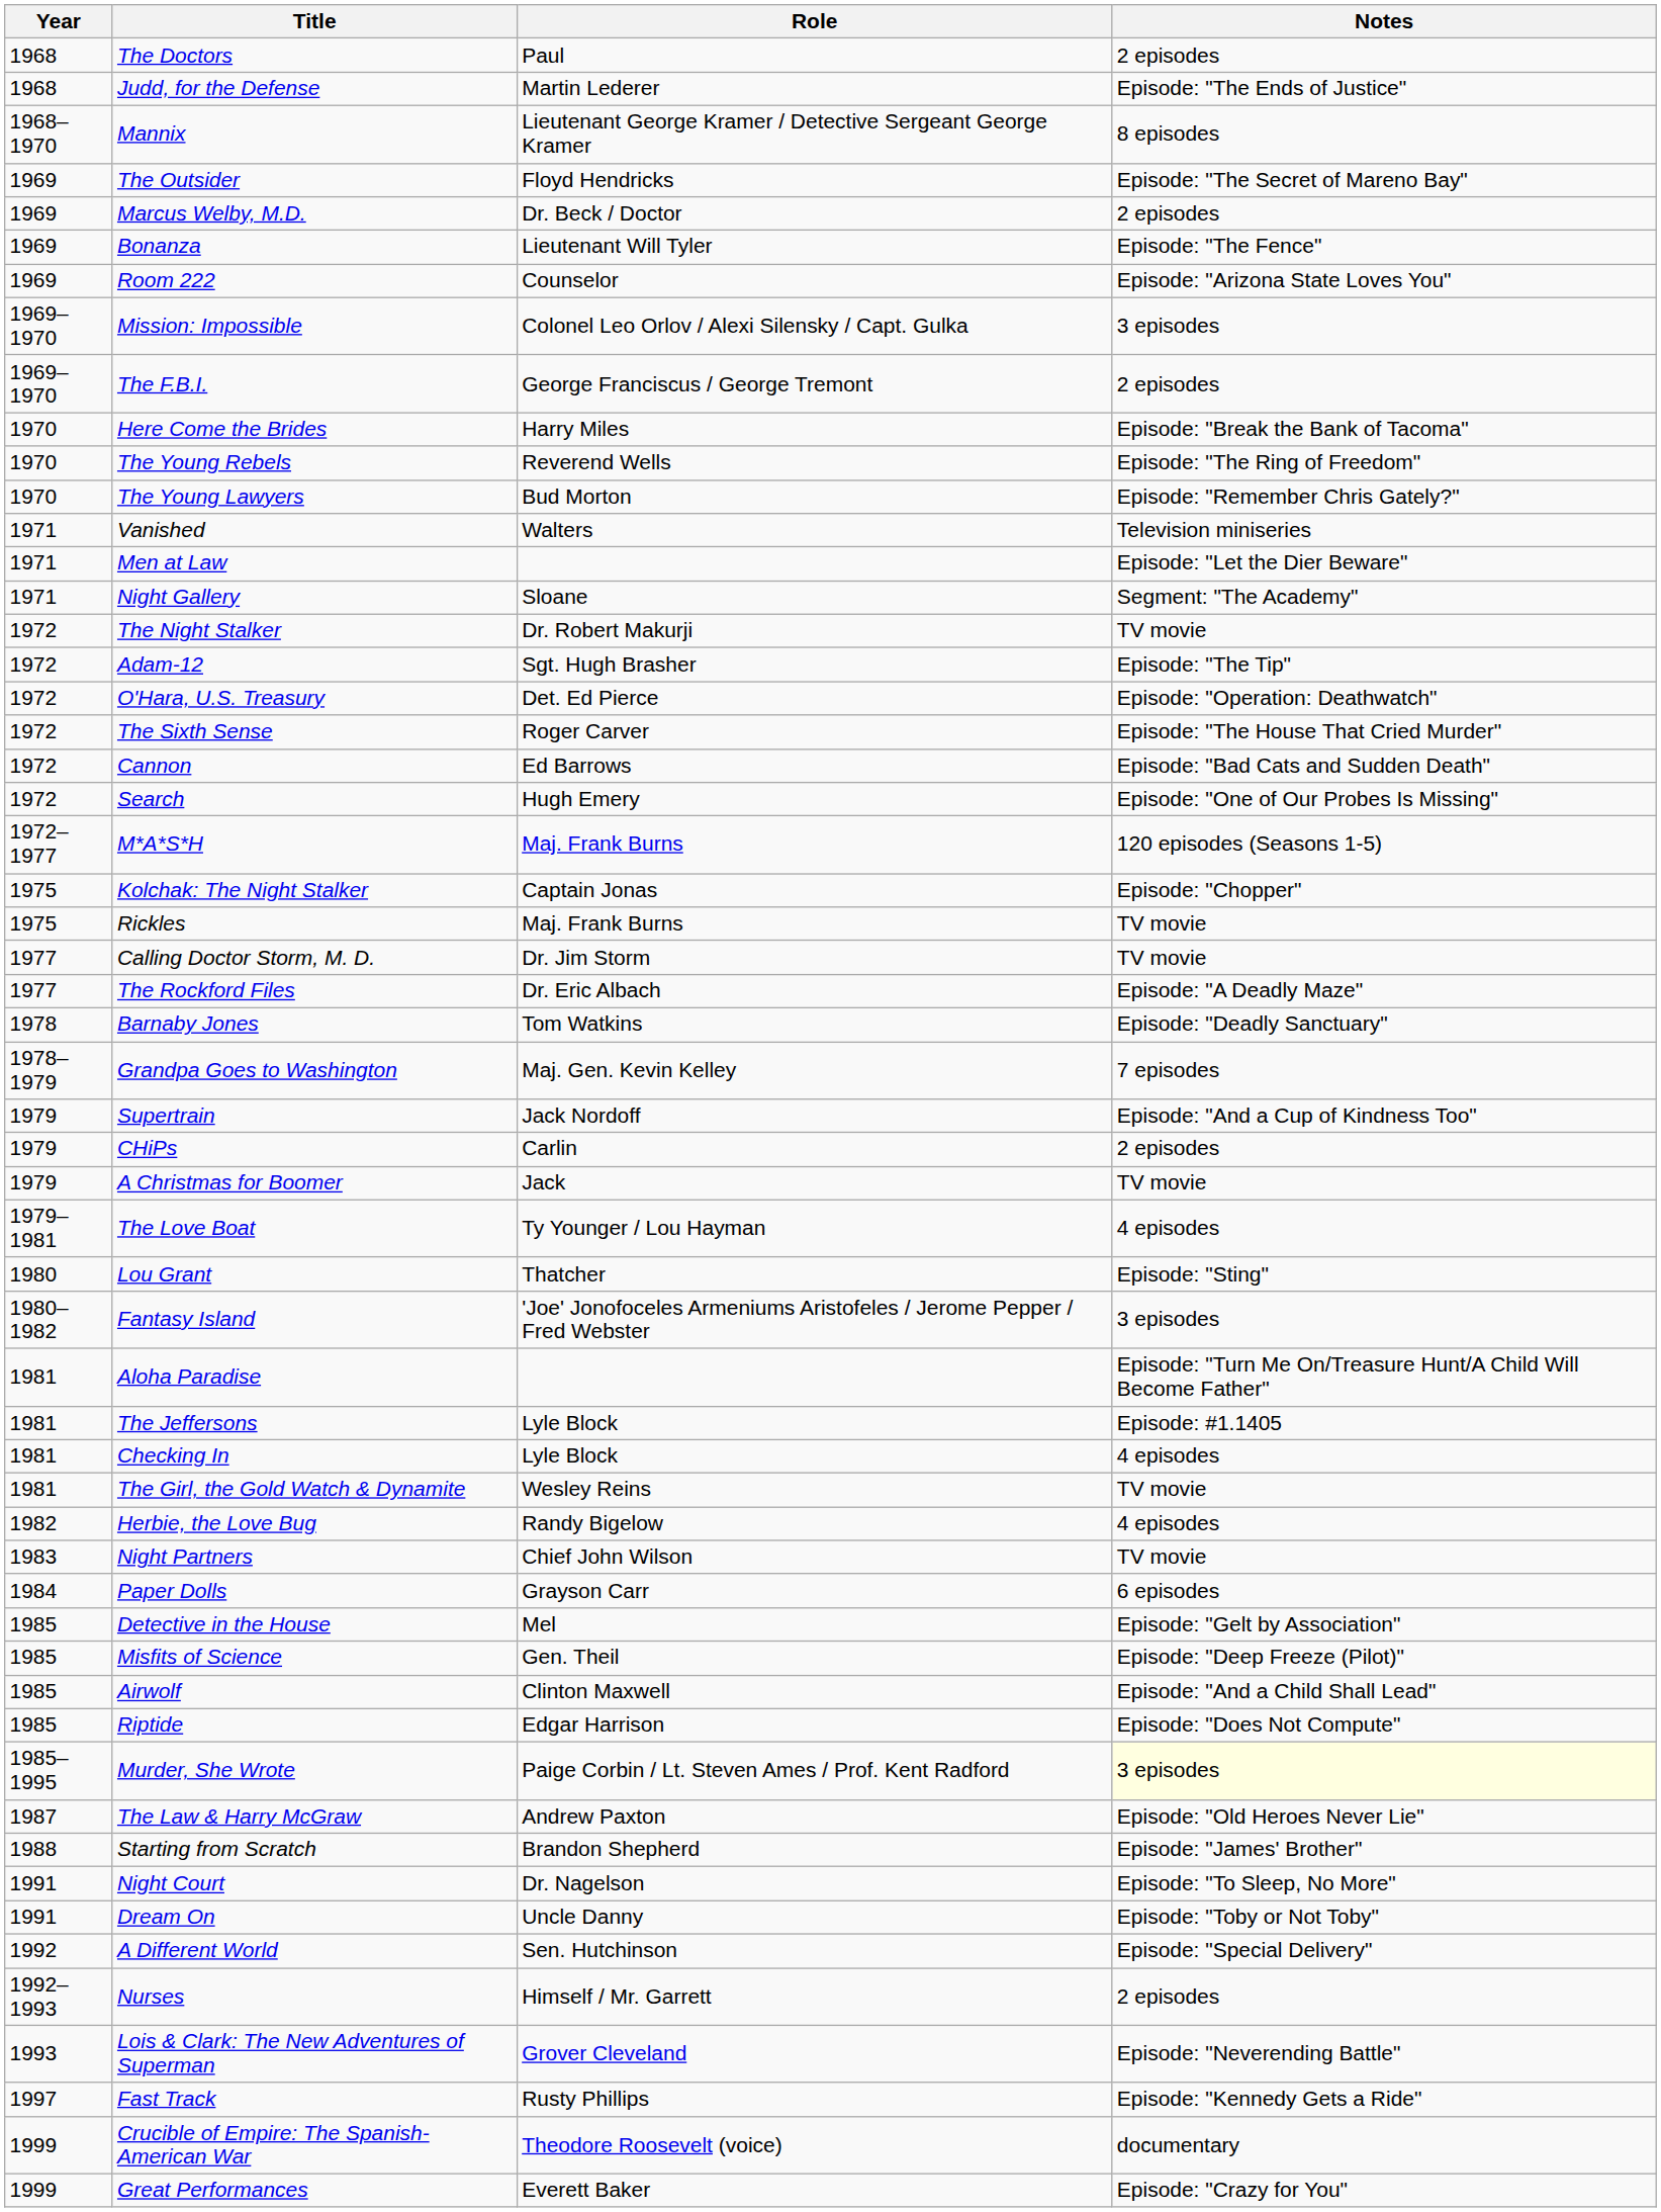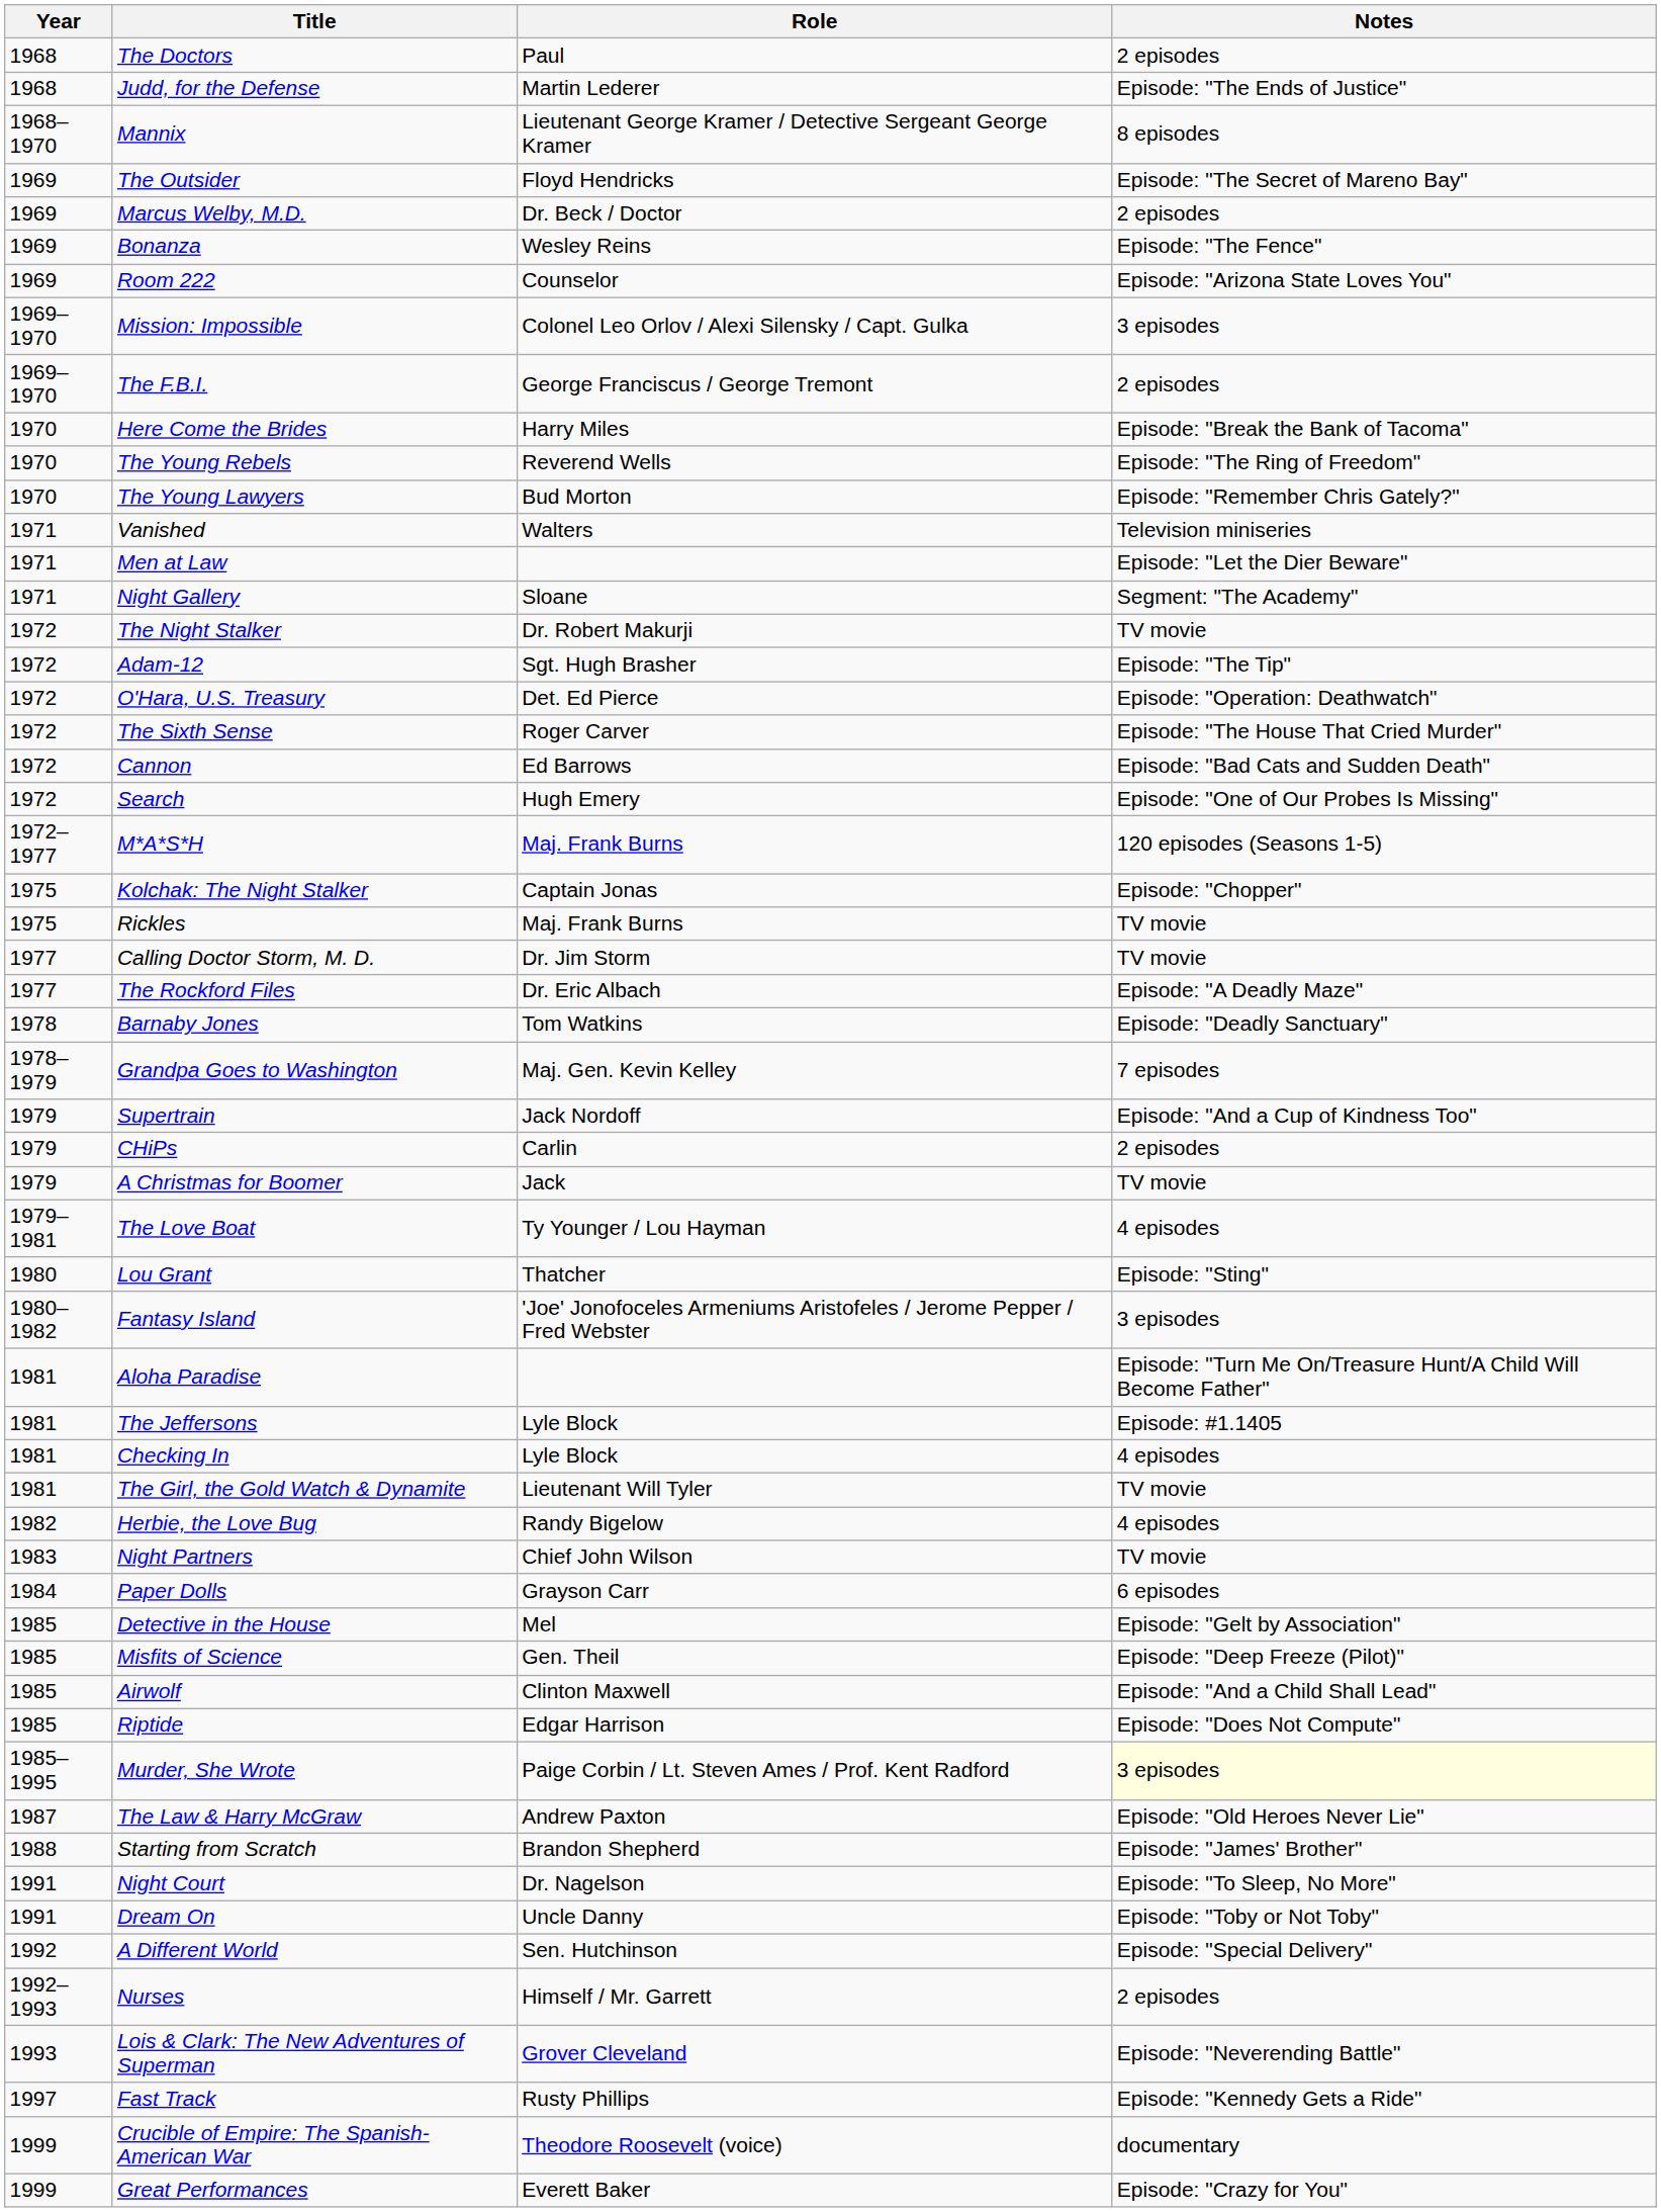Bonanza | Role: Lieutenant Will Tyler -> Wesley Reins
The Girl, the Gold Watch & Dynamite | Role: Wesley Reins -> Lieutenant Will Tyler
